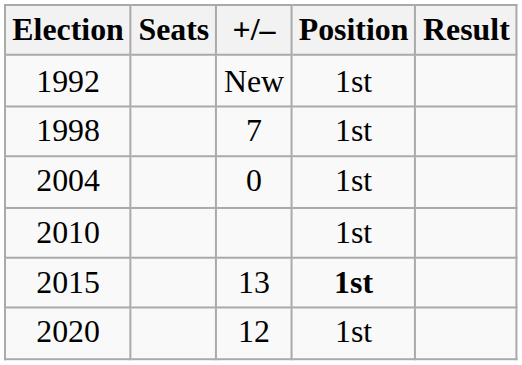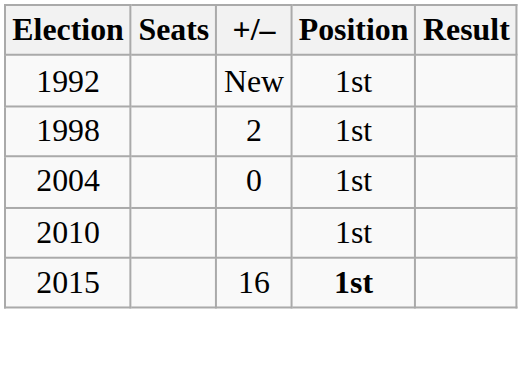1998 | +/–: 7 -> 2
2015 | +/–: 13 -> 16
- row: 2020 | 12 | 1st
